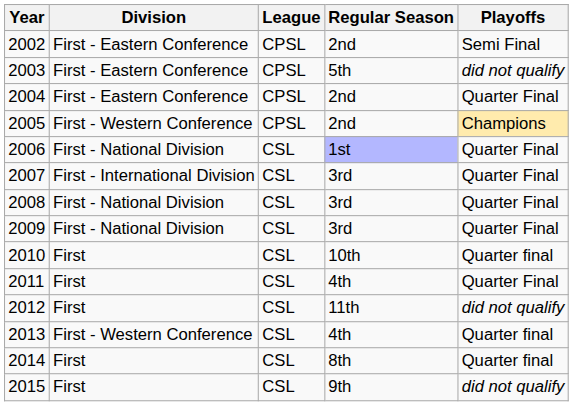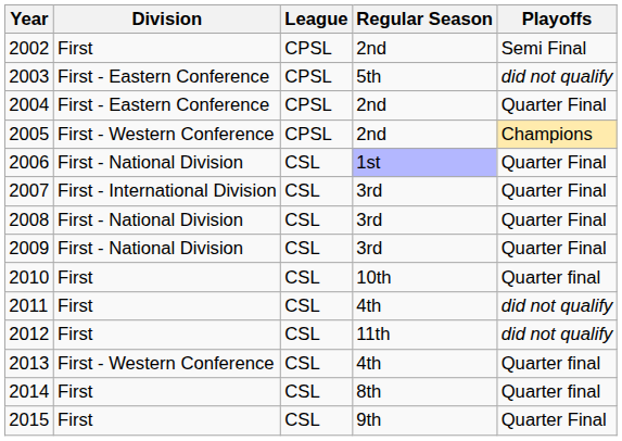2002 | Division: First - Eastern Conference -> First
2011 | Playoffs: Quarter Final -> did not qualify
2015 | Playoffs: did not qualify -> Quarter Final
